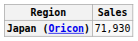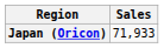Japan (Oricon) | Sales: 71,930 -> 71,933
